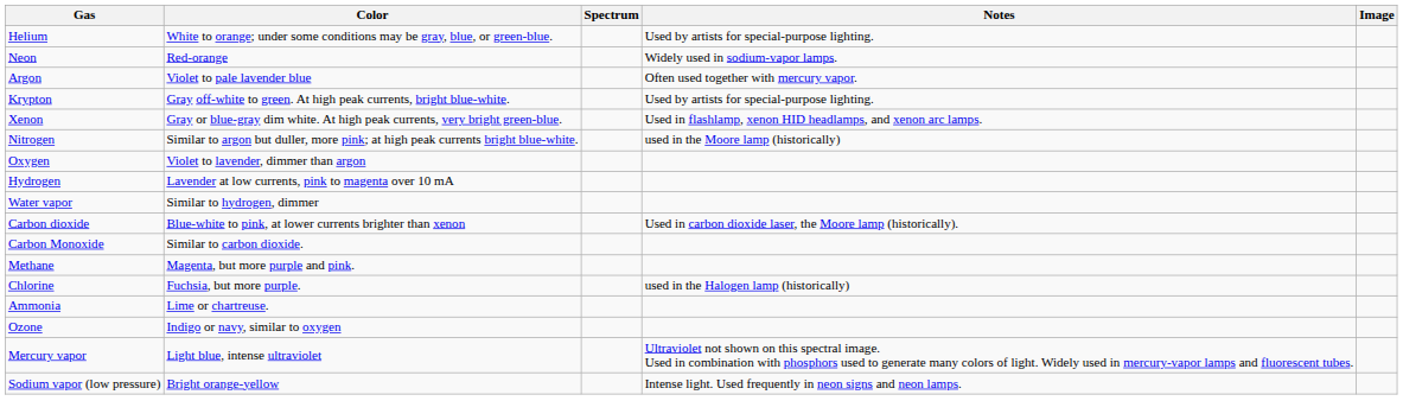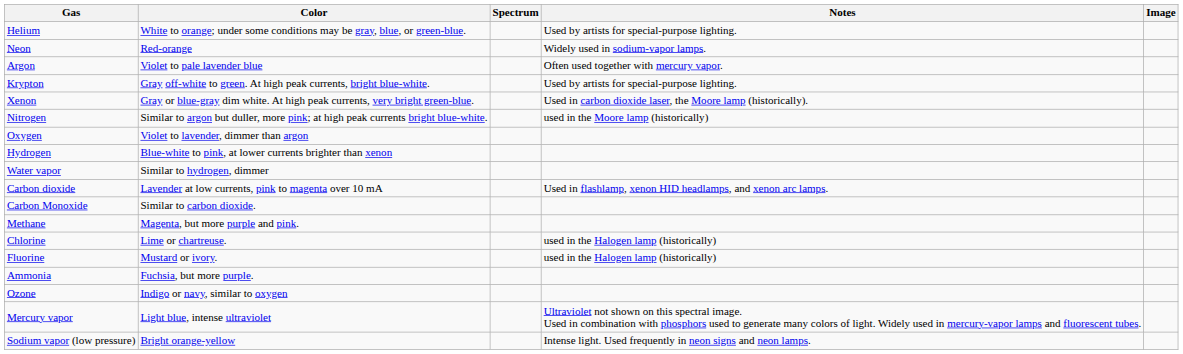Xenon | Notes: Used in flashlamp, xenon HID headlamps, and xenon arc lamps. -> Used in carbon dioxide laser, the Moore lamp (historically).
Hydrogen | Color: Lavender at low currents, pink to magenta over 10 mA -> Blue-white to pink, at lower currents brighter than xenon
Carbon dioxide | Color: Blue-white to pink, at lower currents brighter than xenon -> Lavender at low currents, pink to magenta over 10 mA
Carbon dioxide | Notes: Used in carbon dioxide laser, the Moore lamp (historically). -> Used in flashlamp, xenon HID headlamps, and xenon arc lamps.
Chlorine | Color: Fuchsia, but more purple. -> Lime or chartreuse.
+ row: Fluorine | Mustard or ivory. | used in the Halogen lamp (historically)
Ammonia | Color: Lime or chartreuse. -> Fuchsia, but more purple.
